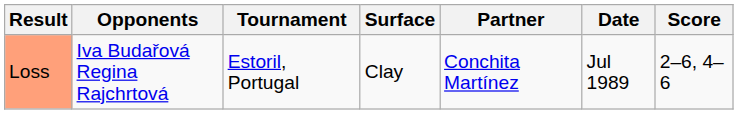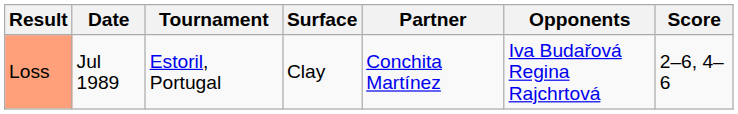columns swapped: Date <-> Opponents
